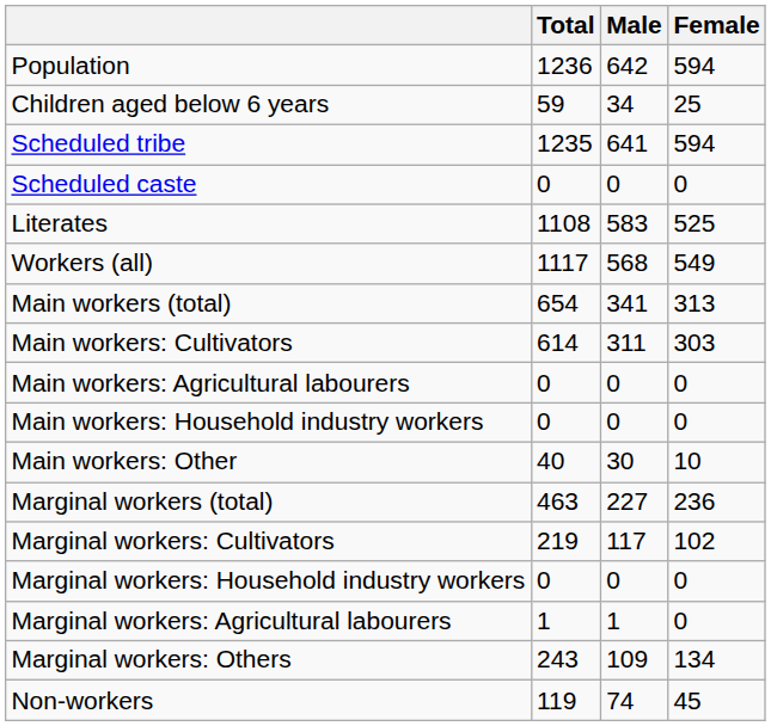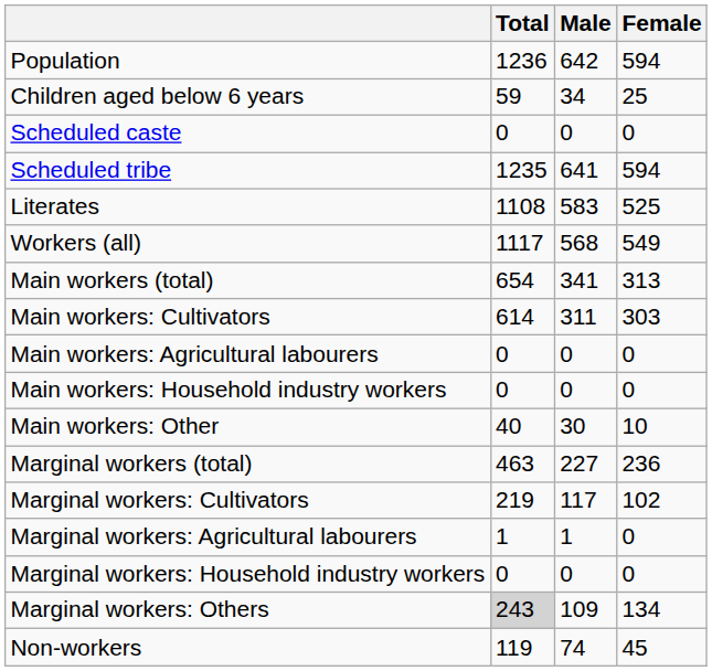rows swapped: Scheduled caste <-> Scheduled tribe
rows swapped: Marginal workers: Agricultural labourers <-> Marginal workers: Household industry workers
Marginal workers: Others | Total: no background -> lightgrey background
